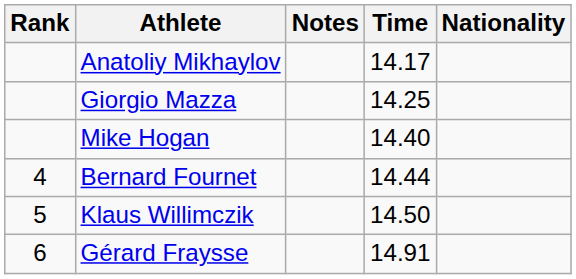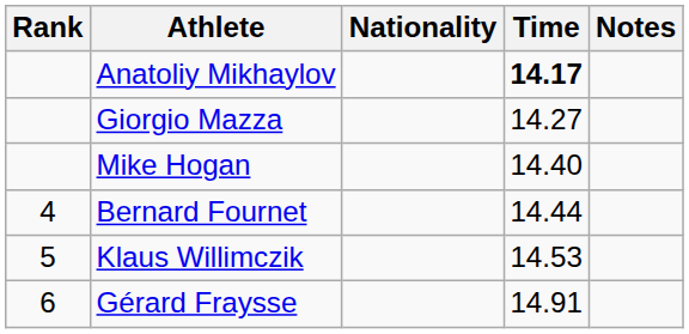columns swapped: Nationality <-> Notes
Anatoliy Mikhaylov | Time: normal -> bold
Giorgio Mazza | Time: 14.25 -> 14.27
Klaus Willimczik | Time: 14.50 -> 14.53
